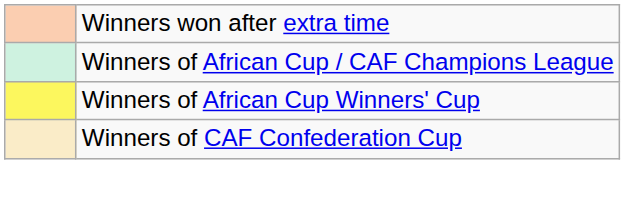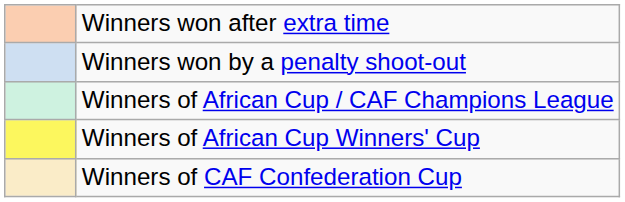+ row: Winners won by a penalty shoot-out
